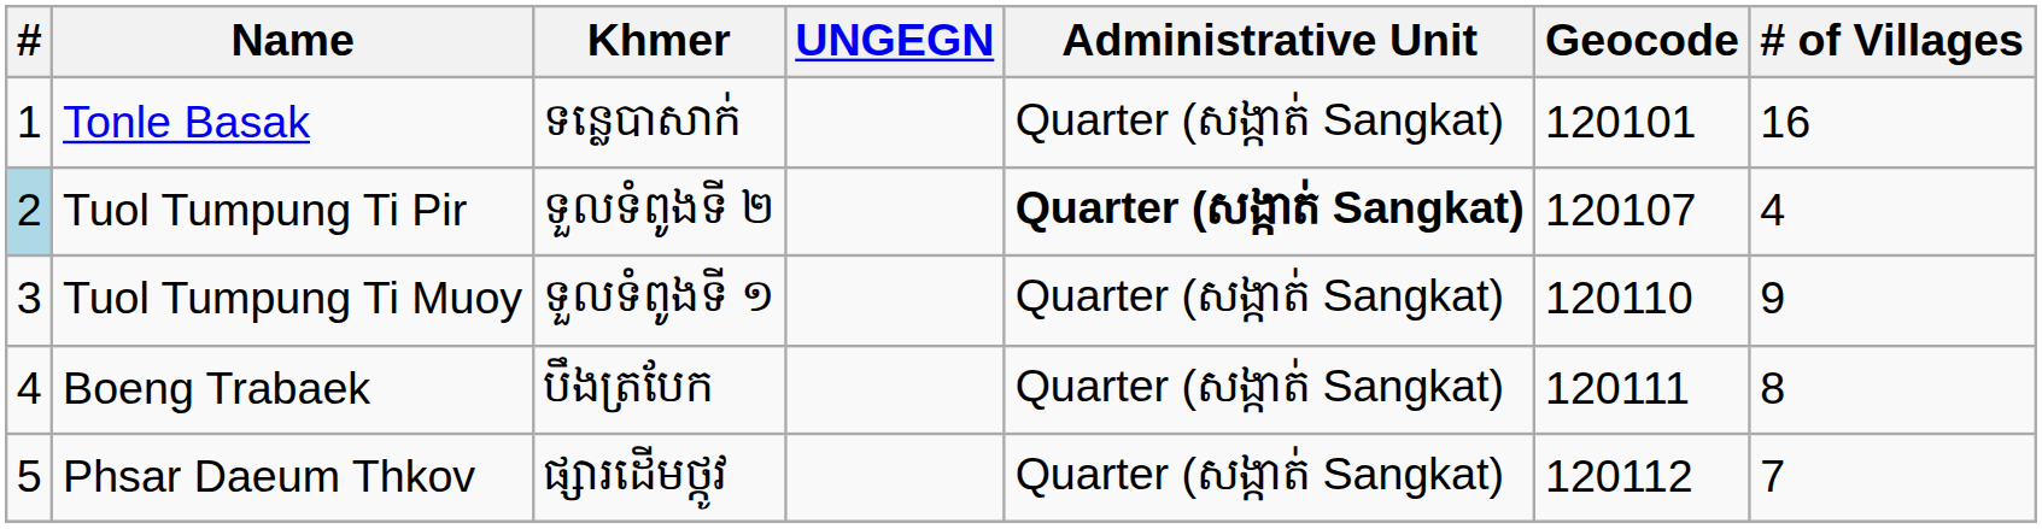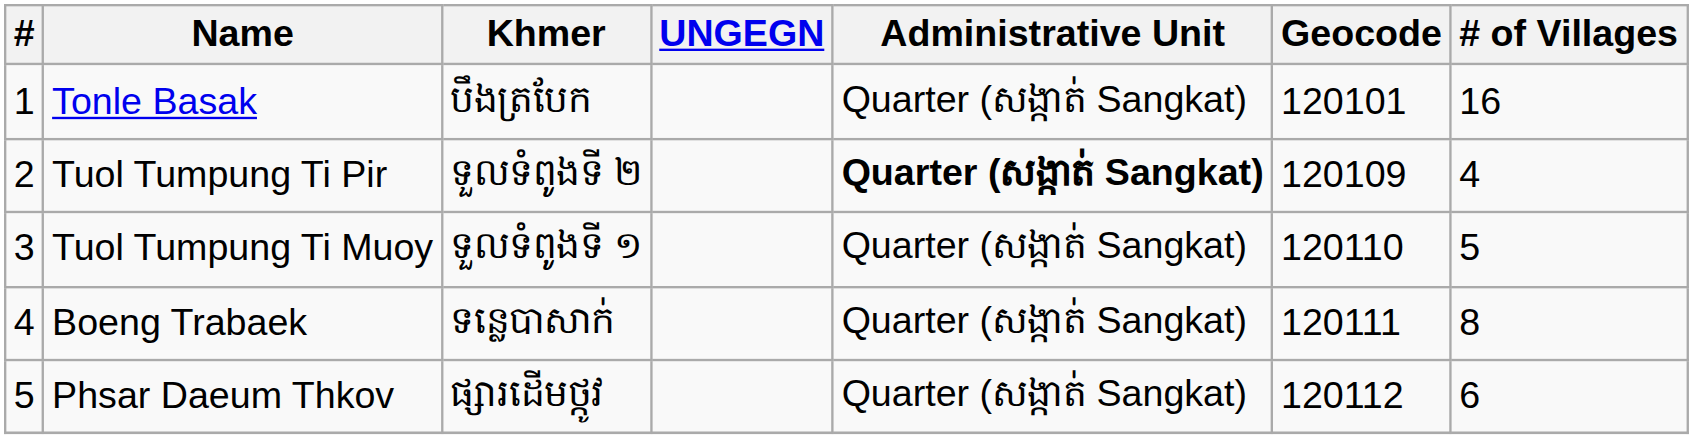Tonle Basak | Khmer: ទន្លេបាសាក់ -> បឹងត្របែក
Tuol Tumpung Ti Pir | #: lightblue background -> no background
Tuol Tumpung Ti Pir | Geocode: 120107 -> 120109
Tuol Tumpung Ti Muoy | # of Villages: 9 -> 5
Boeng Trabaek | Khmer: បឹងត្របែក -> ទន្លេបាសាក់
Phsar Daeum Thkov | # of Villages: 7 -> 6
